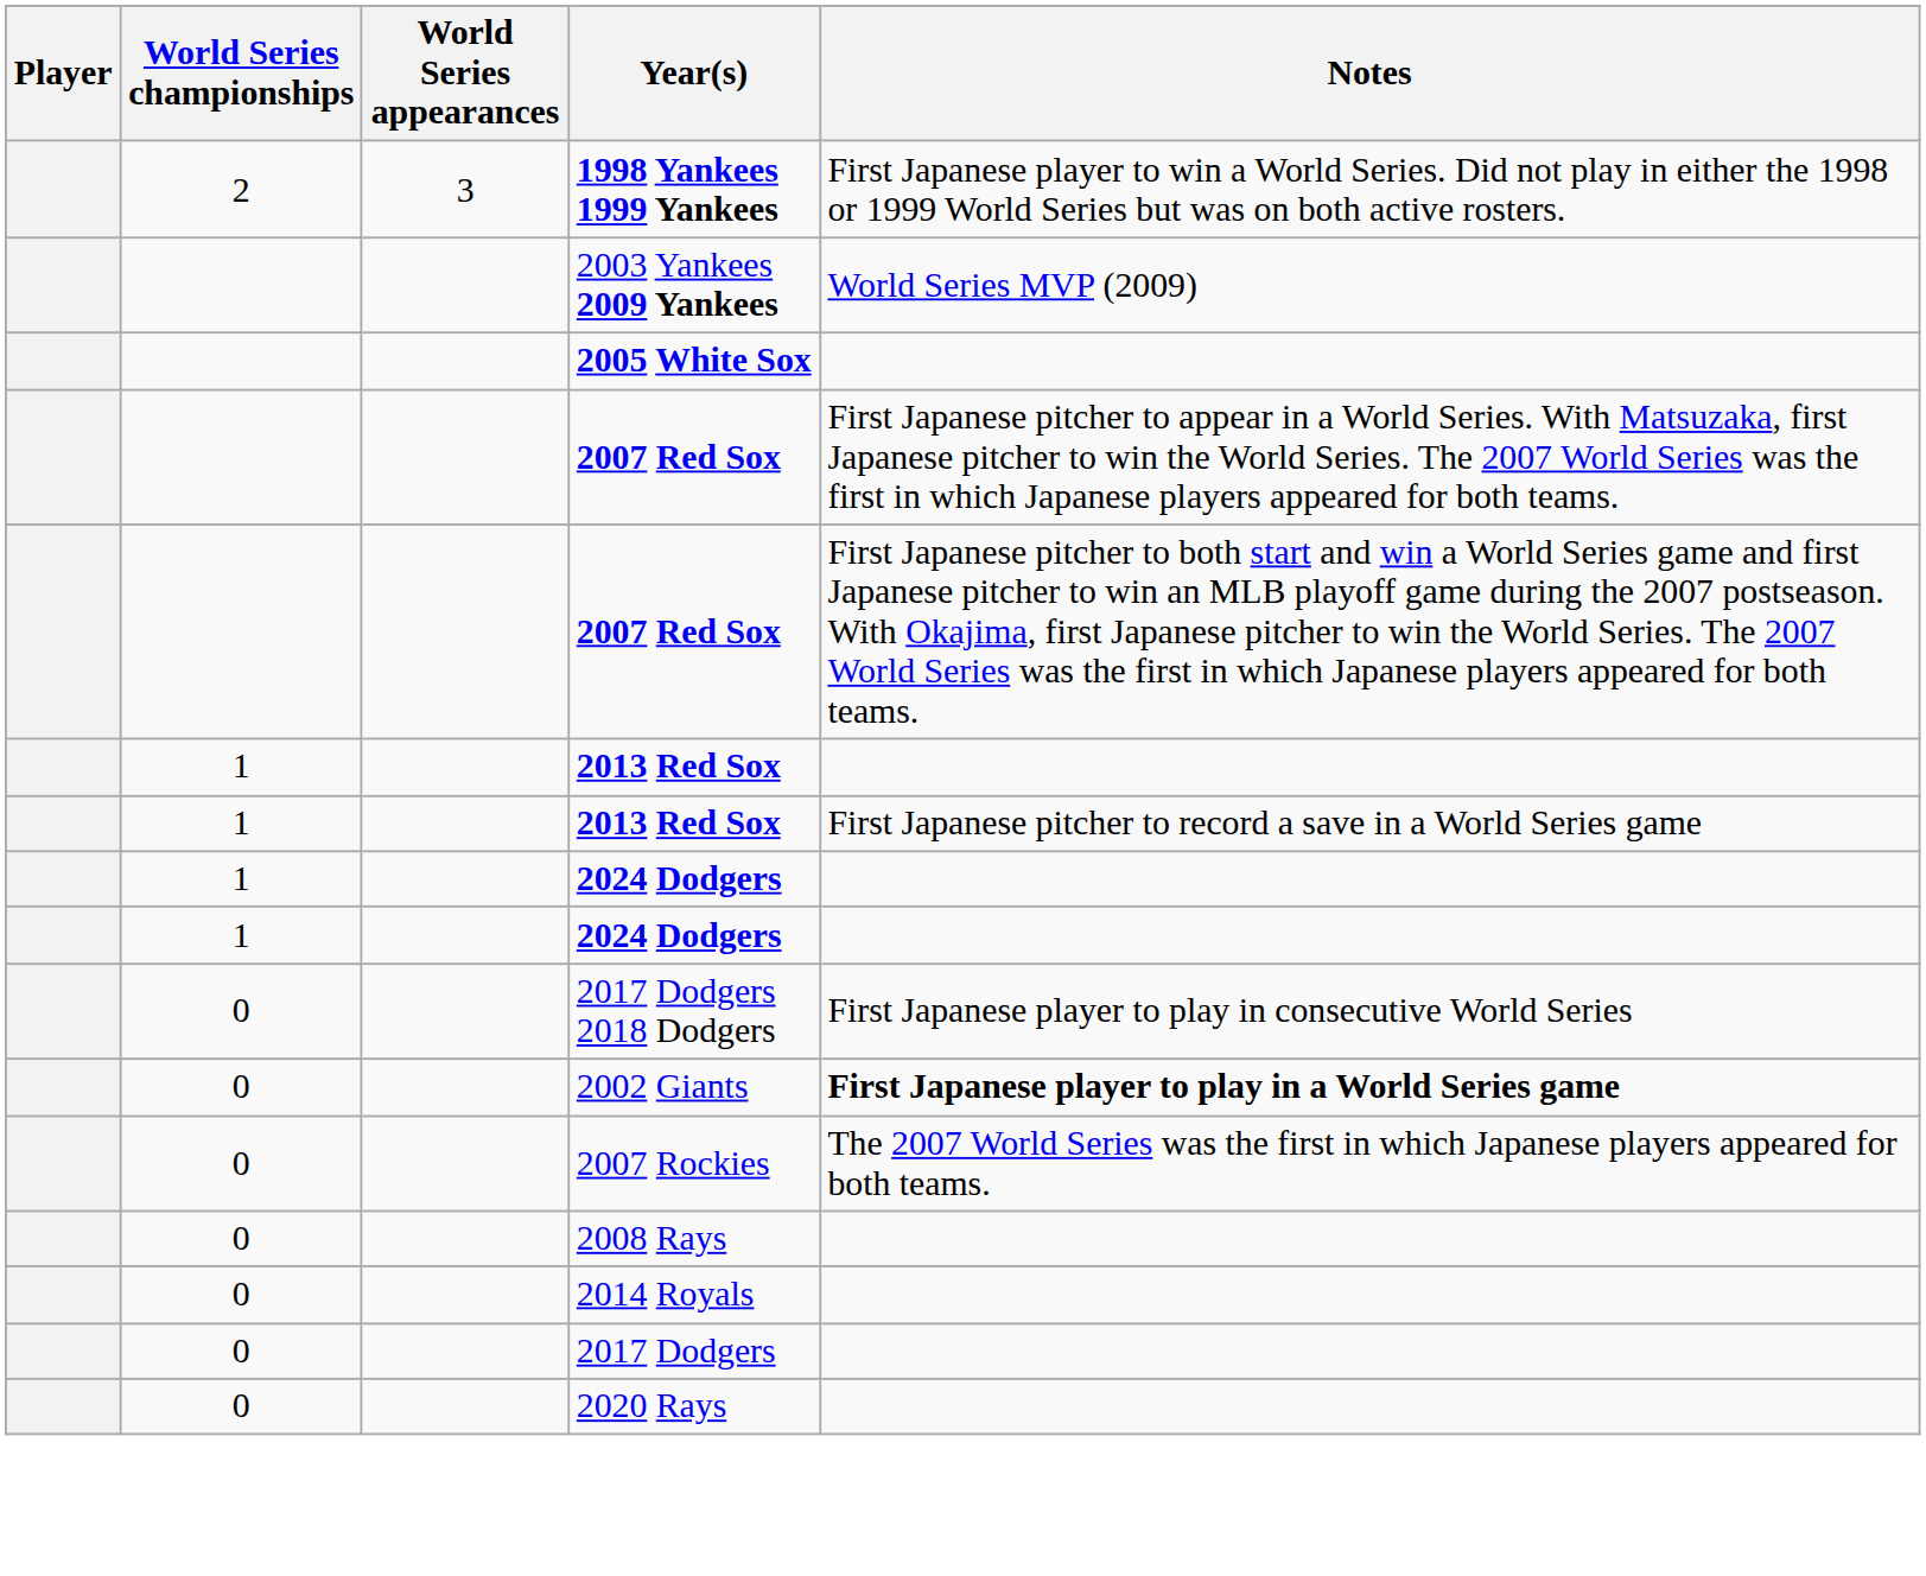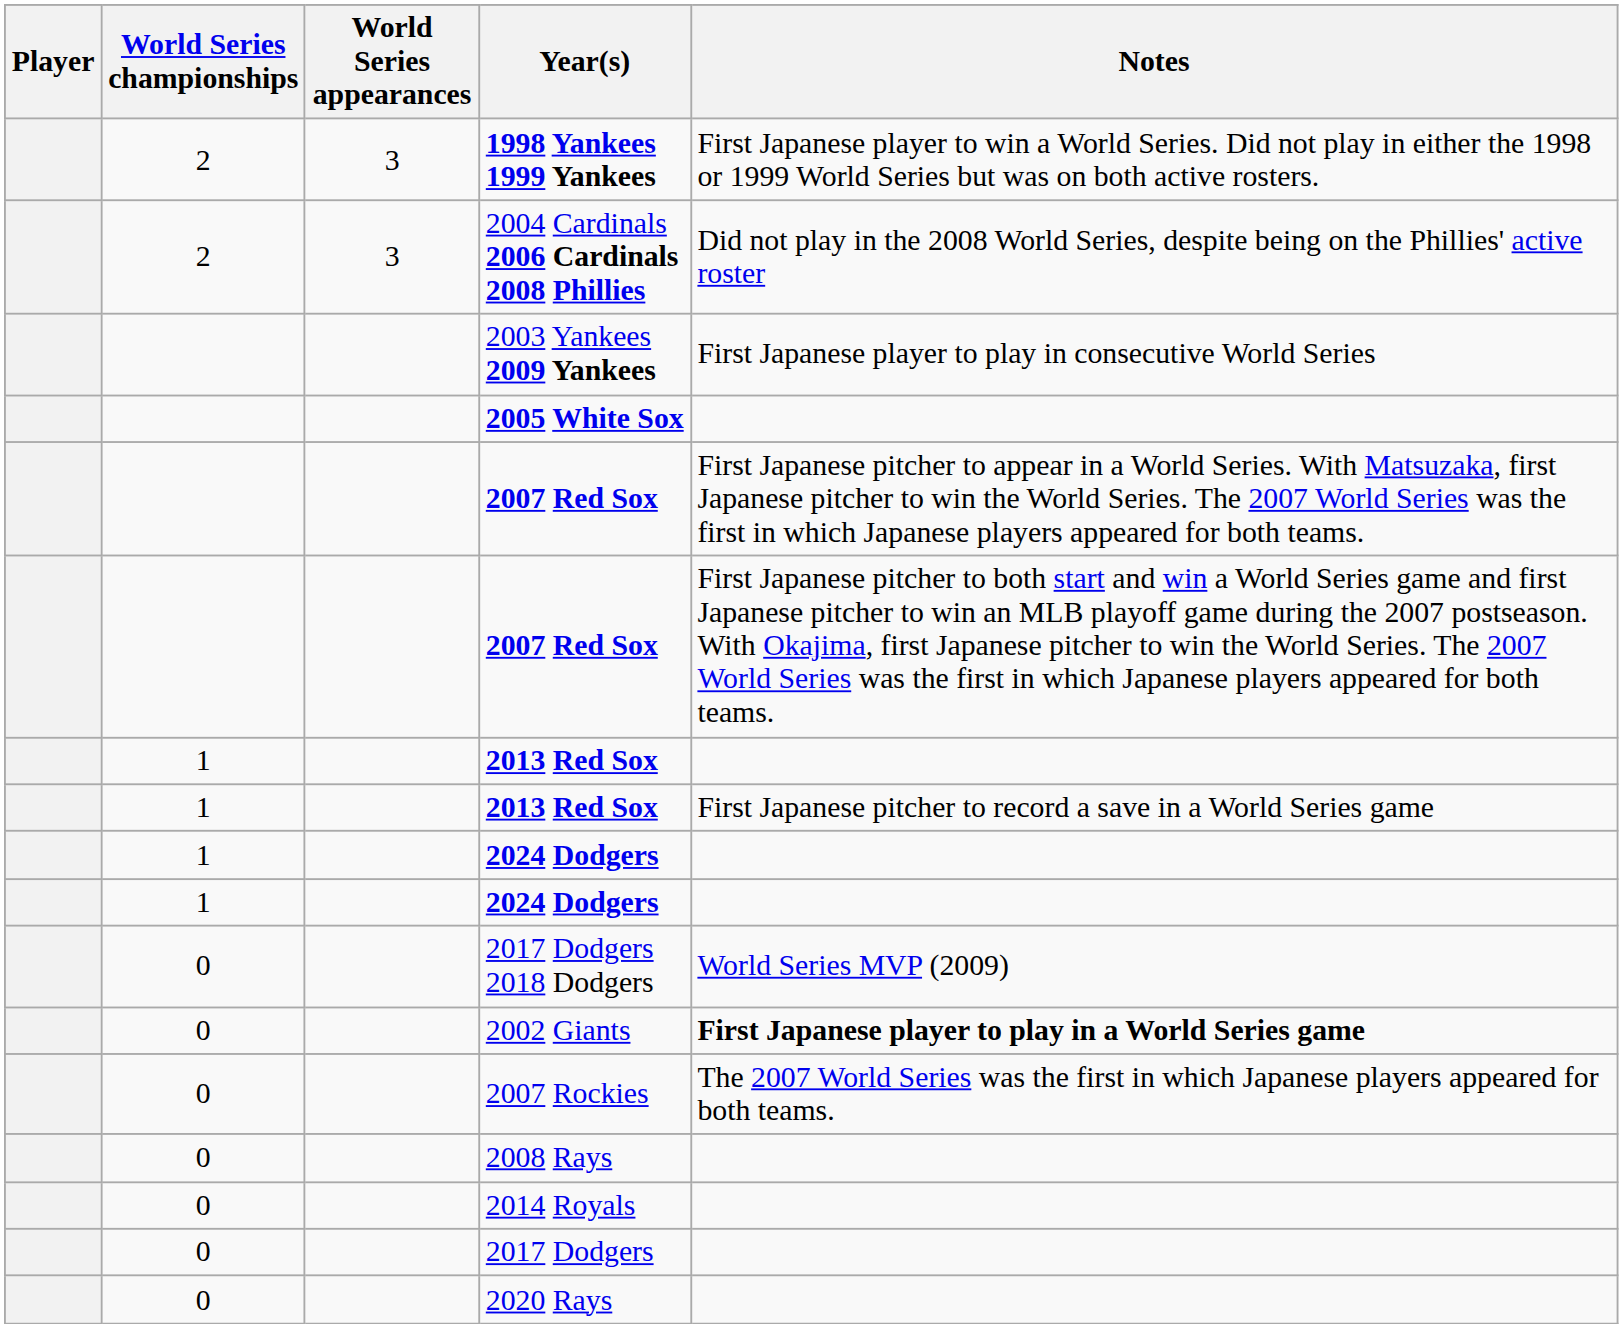+ row: 2 | 3 | 2004 Cardinals 2006 Cardinals 2008 Phillies | Did not play in the 2008 World Series, despite being on the Phillies' active roster
2003 Yankees 2009 Yankees | Notes: World Series MVP (2009) -> First Japanese player to play in consecutive World Series
2017 Dodgers 2018 Dodgers | Notes: First Japanese player to play in consecutive World Series -> World Series MVP (2009)
